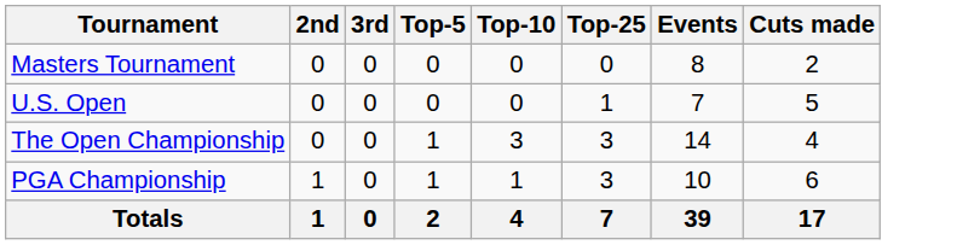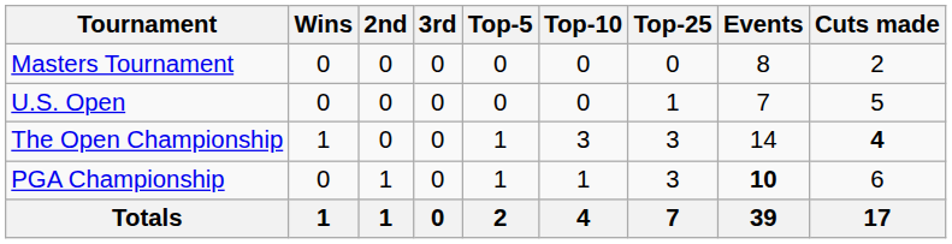+ column: Wins | 0 | 0 | 1 | 0 | 1
The Open Championship | Cuts made: normal -> bold
PGA Championship | Events: normal -> bold
